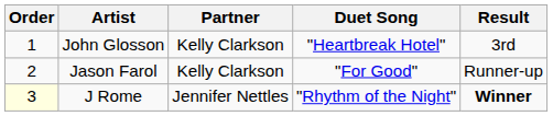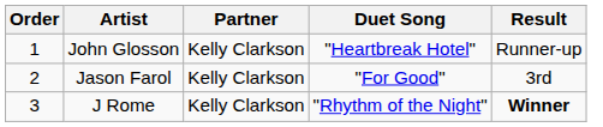John Glosson | Result: 3rd -> Runner-up
Jason Farol | Result: Runner-up -> 3rd
J Rome | Order: lightyellow background -> no background
J Rome | Partner: Jennifer Nettles -> Kelly Clarkson
